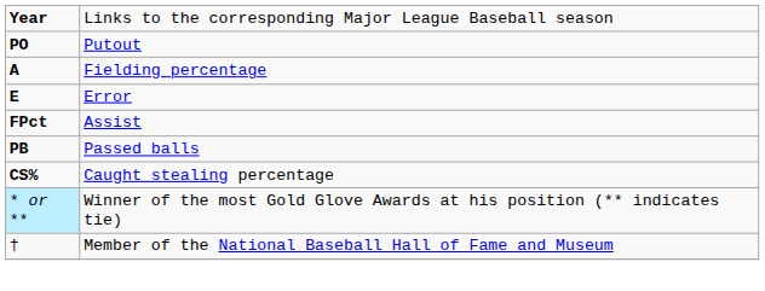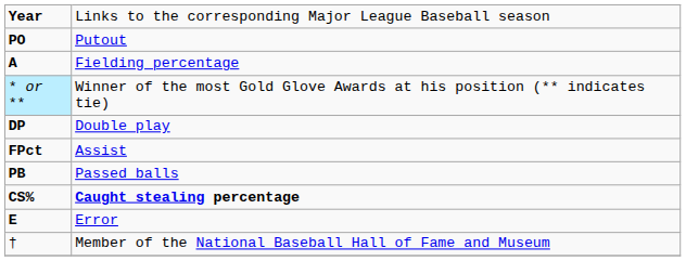rows swapped: E <-> * or **
+ row: DP | Double play
CS% | column 2: normal -> bold
